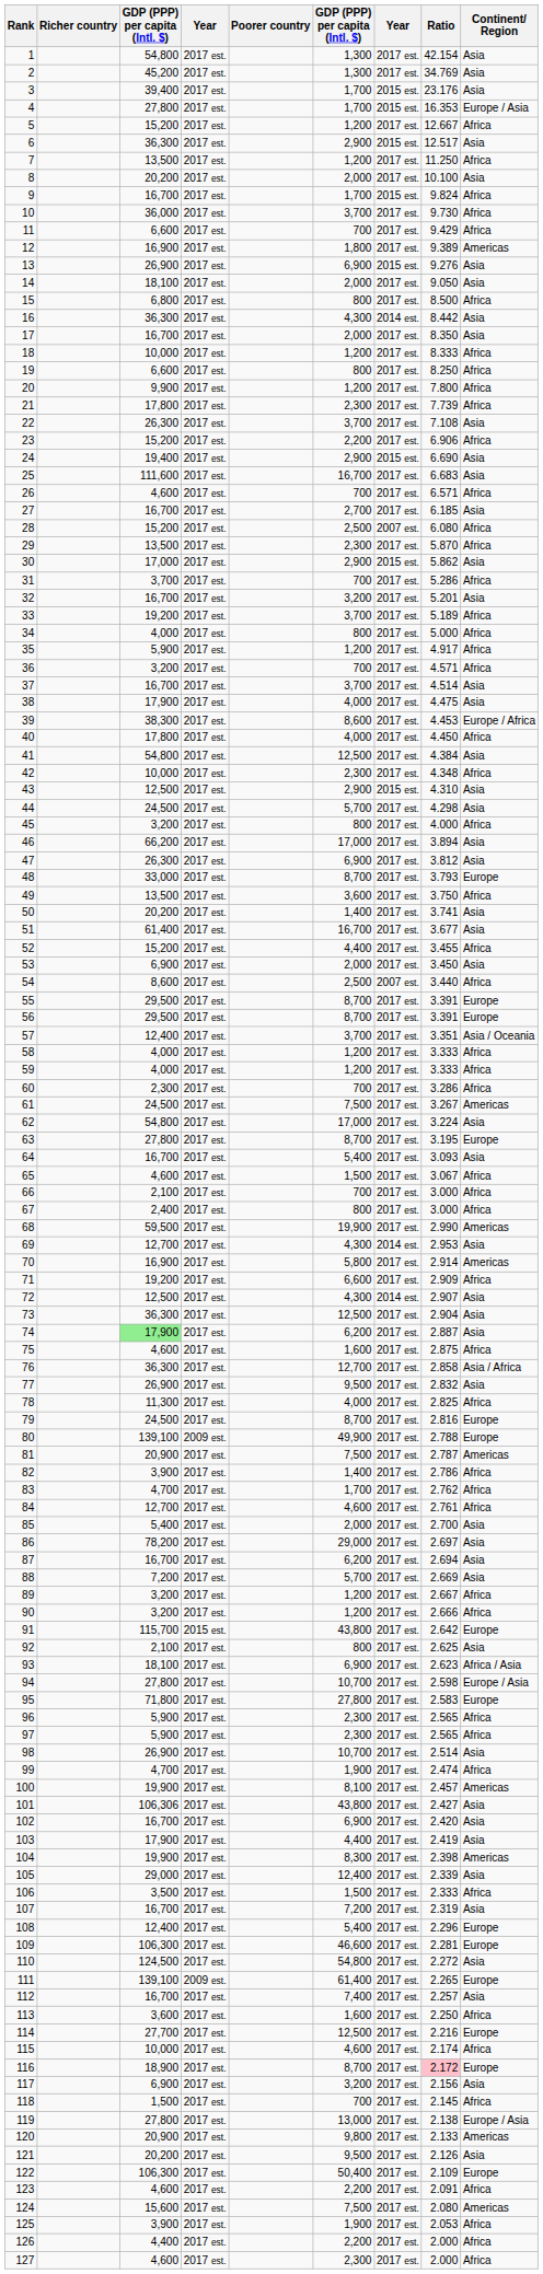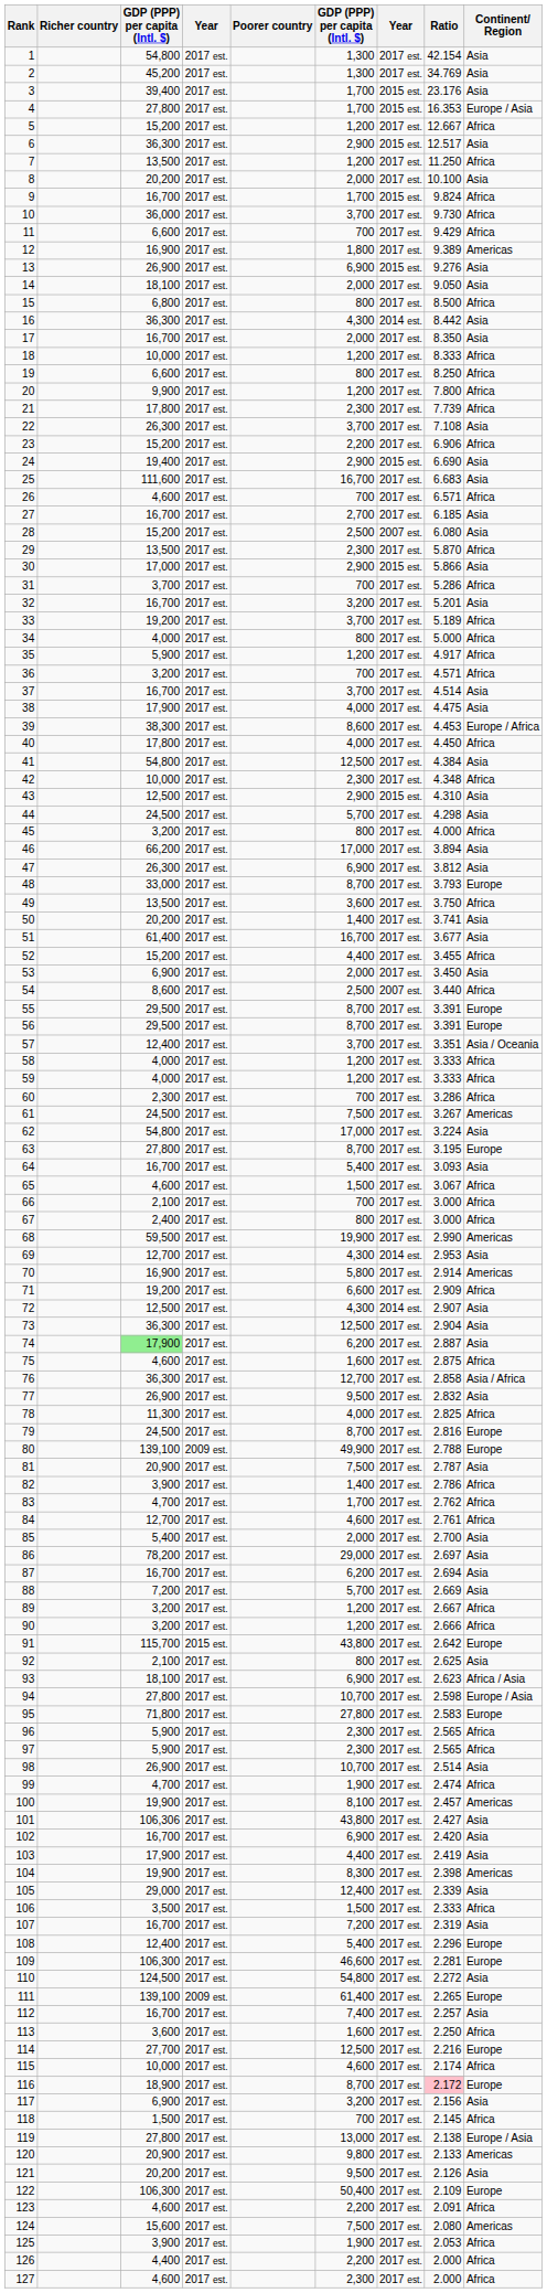28 | Continent/ Region: Africa -> Asia
30 | Ratio: 5.862 -> 5.866
81 | Continent/ Region: Americas -> Asia
